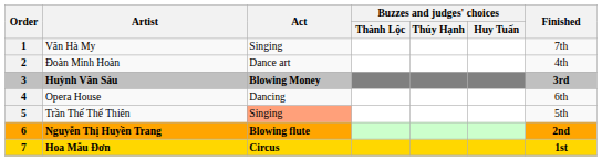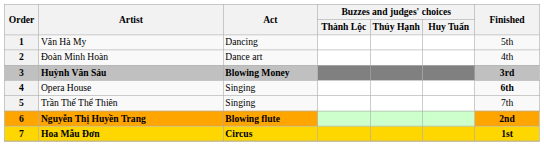Văn Hà My | Act: Singing -> Dancing
Văn Hà My | Finished: 7th -> 5th
Opera House | Act: Dancing -> Singing
Opera House | Finished: normal -> bold
Trần Thế Thể Thiên | Act: lightsalmon background -> no background
Trần Thế Thể Thiên | Finished: 5th -> 7th
